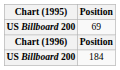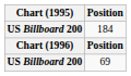rows swapped: 184 <-> 69
